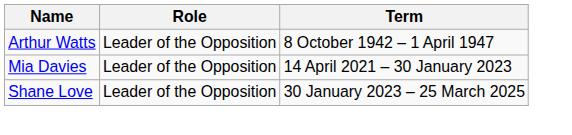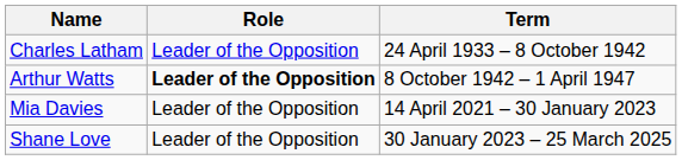+ row: Charles Latham | Leader of the Opposition | 24 April 1933 – 8 October 1942
Arthur Watts | Role: normal -> bold
